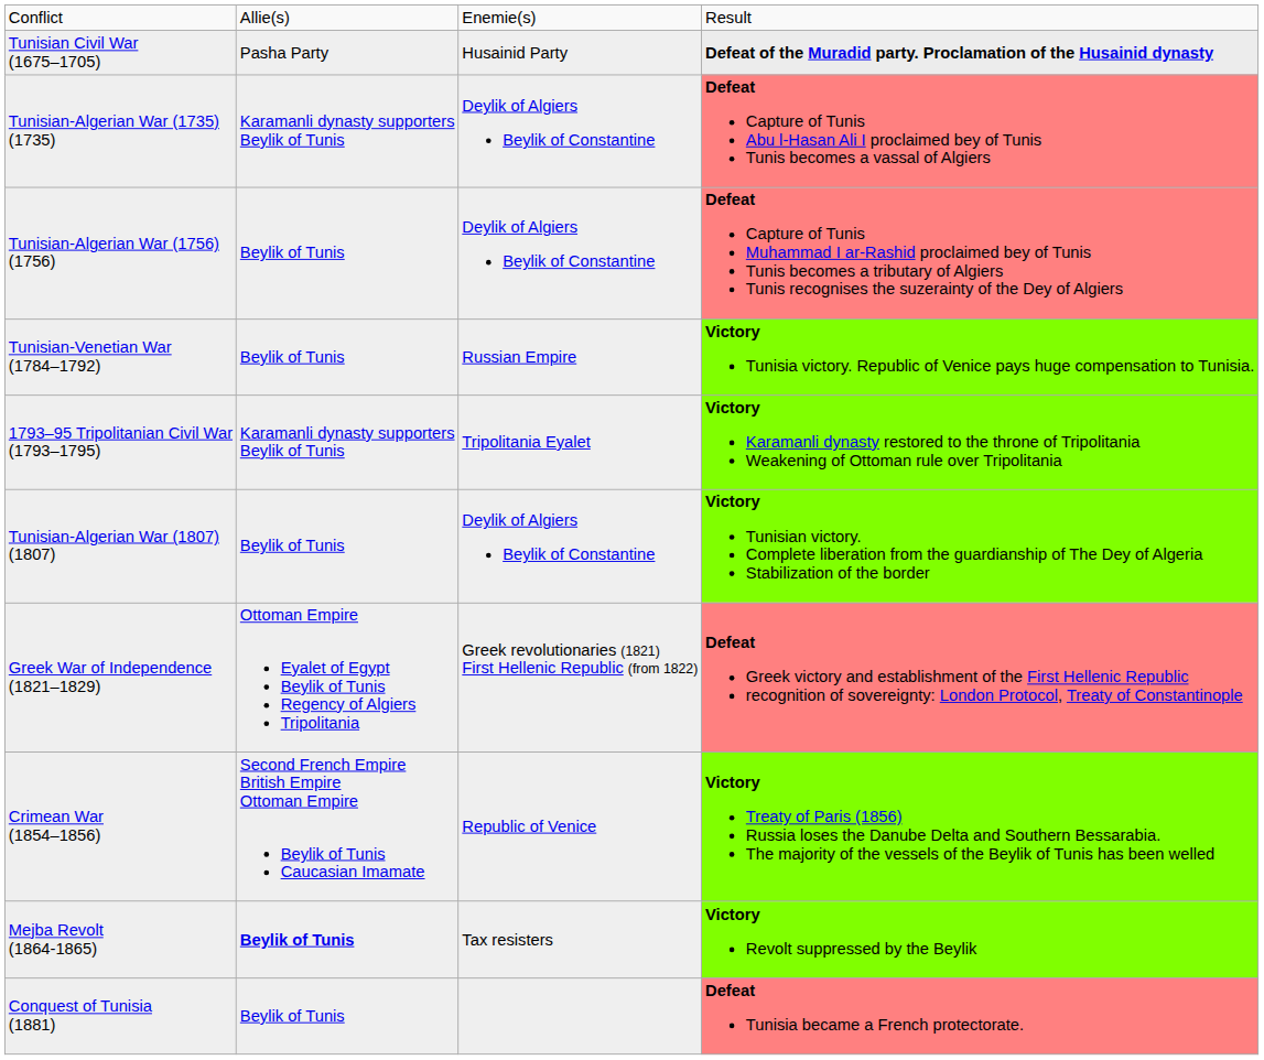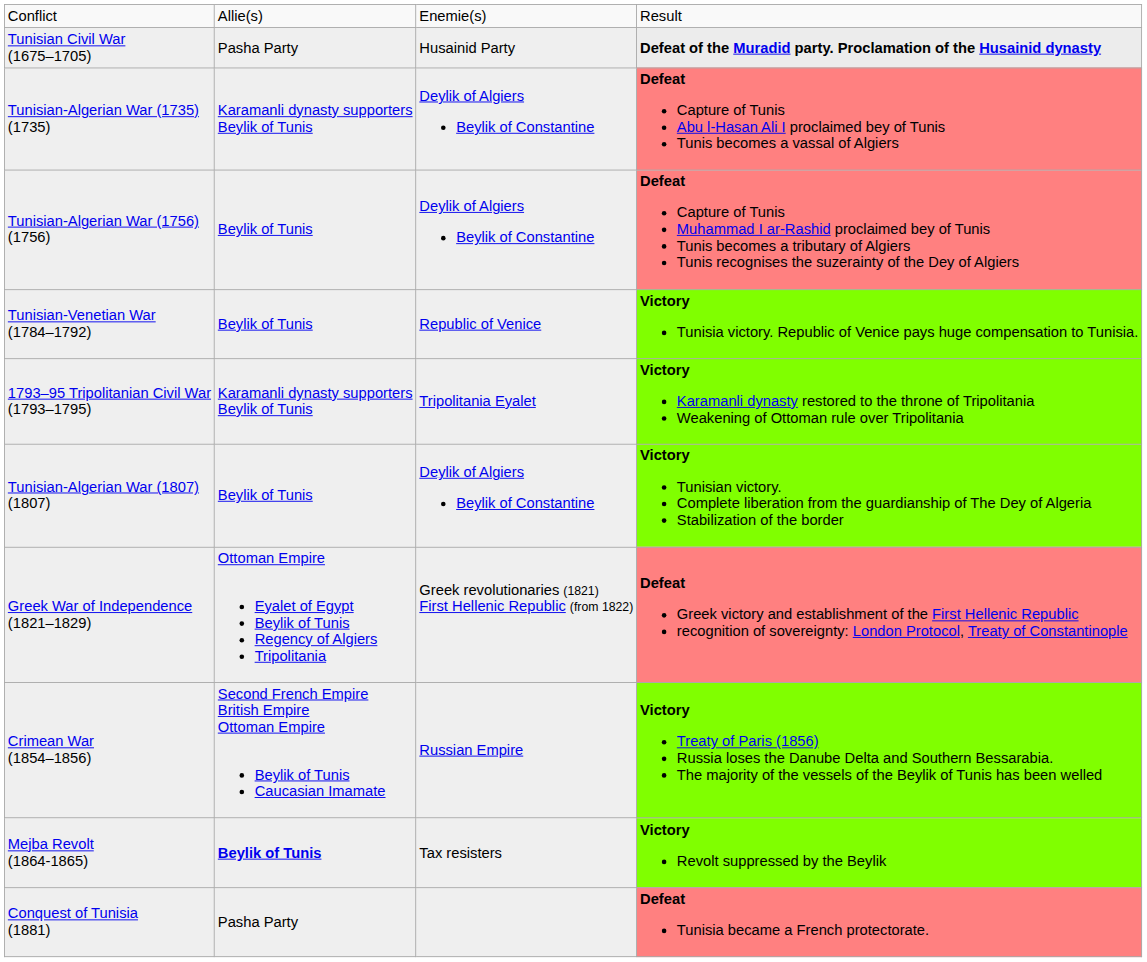Tunisian-Venetian War (1784–1792) | column 3: Russian Empire -> Republic of Venice
Crimean War (1854–1856) | column 3: Republic of Venice -> Russian Empire
Conquest of Tunisia (1881) | column 2: Beylik of Tunis -> Pasha Party
